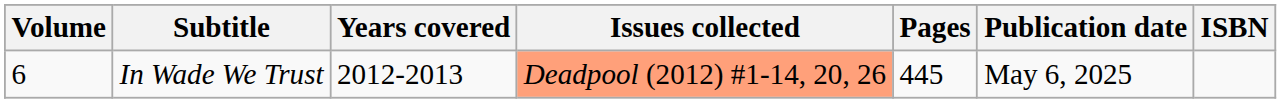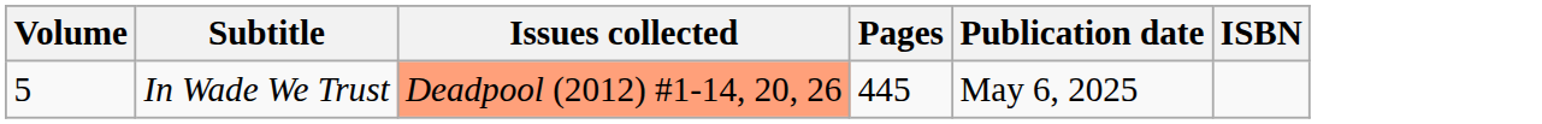- column: Years covered | 2012-2013
In Wade We Trust | Volume: 6 -> 5
